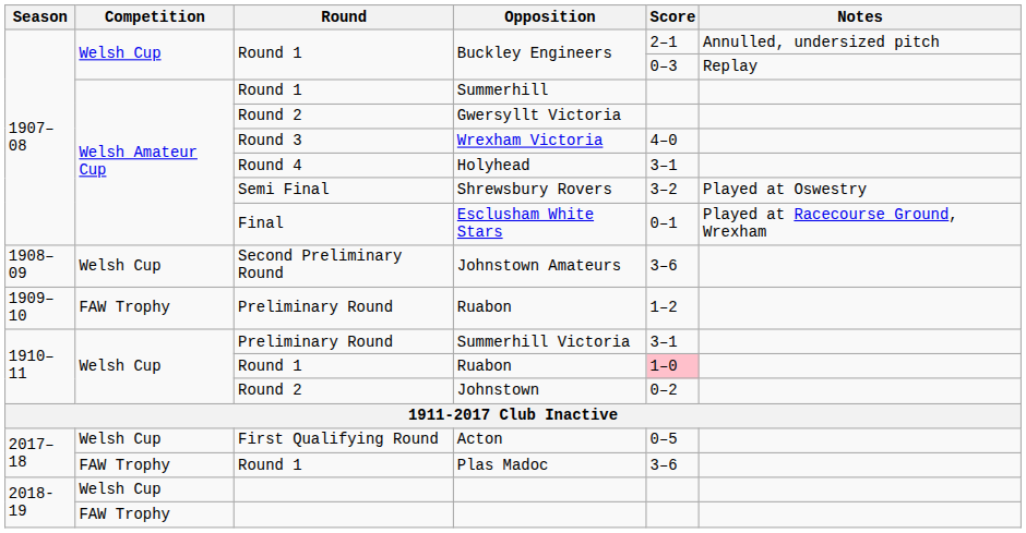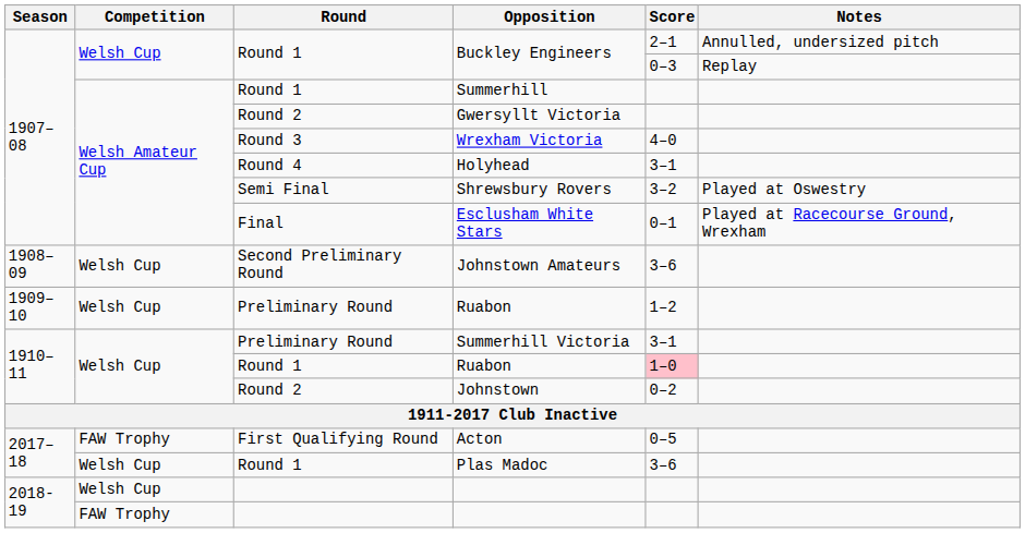Preliminary Round / Ruabon | Competition: FAW Trophy -> Welsh Cup
Acton | Competition: Welsh Cup -> FAW Trophy
Plas Madoc | Competition: FAW Trophy -> Welsh Cup
